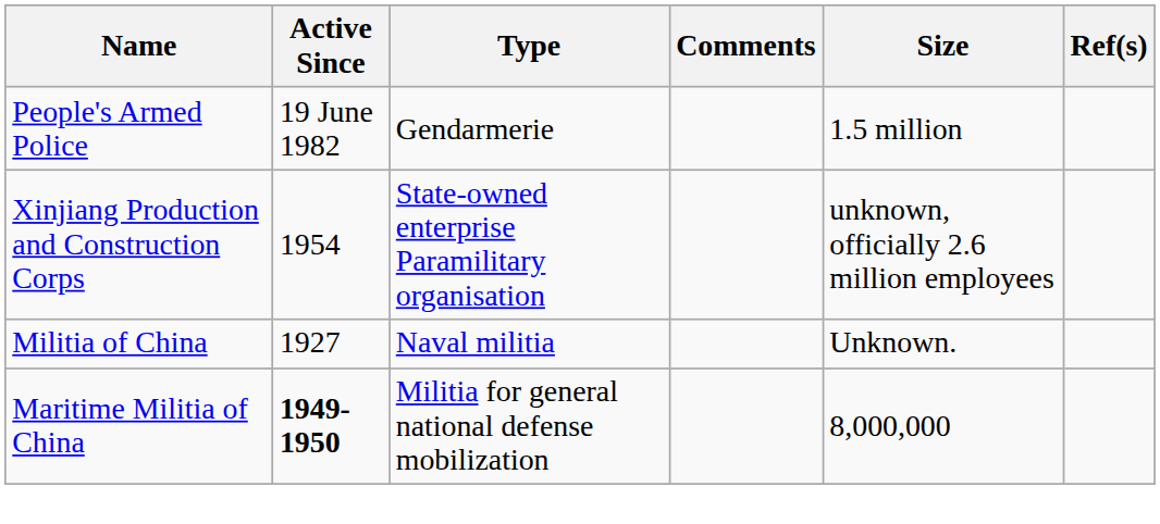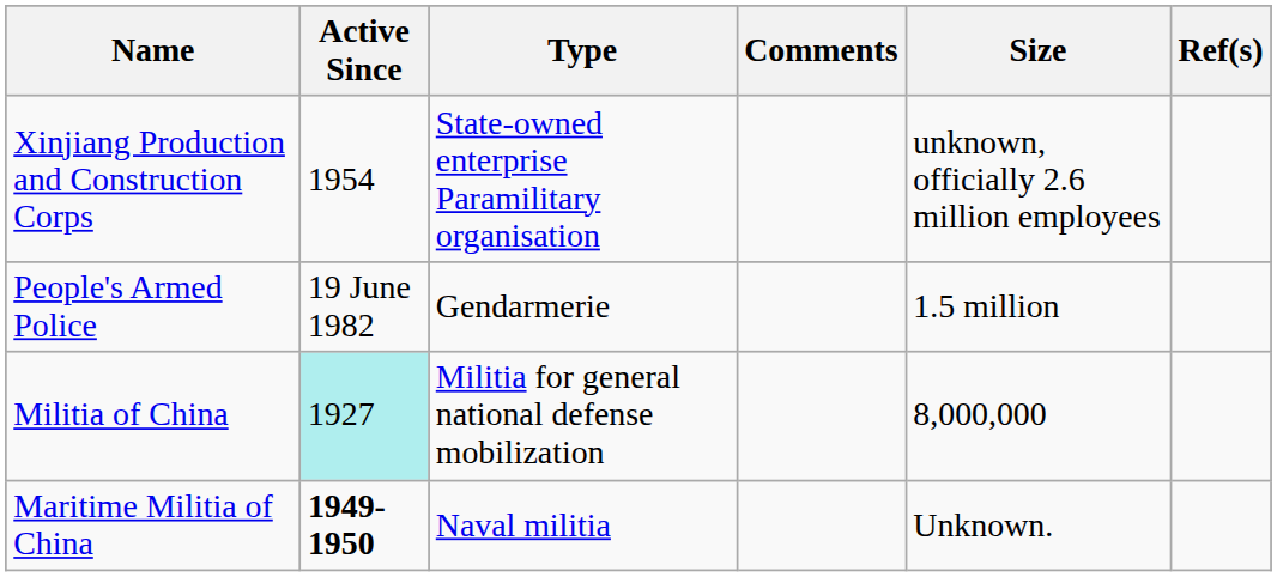rows swapped: People's Armed Police <-> Xinjiang Production and Construction Corps
Militia of China | Active Since: no background -> paleturquoise background
Militia of China | Type: Naval militia -> Militia for general national defense mobilization
Militia of China | Size: Unknown. -> 8,000,000
Maritime Militia of China | Type: Militia for general national defense mobilization -> Naval militia
Maritime Militia of China | Size: 8,000,000 -> Unknown.
